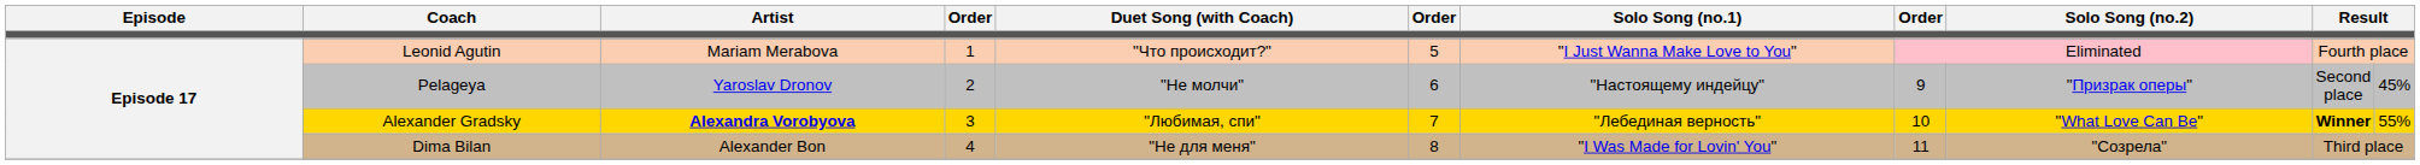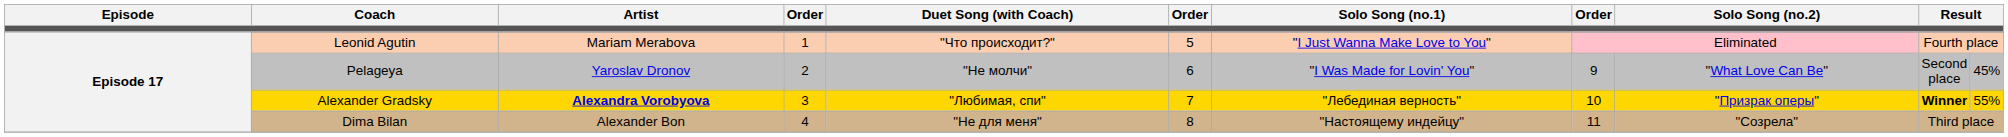Pelageya | Solo Song (no.1): "Настоящему индейцу" -> "I Was Made for Lovin' You"
Pelageya | Solo Song (no.2): "Призрак оперы" -> "What Love Can Be"
Alexander Gradsky | Solo Song (no.2): "What Love Can Be" -> "Призрак оперы"
Dima Bilan | Solo Song (no.1): "I Was Made for Lovin' You" -> "Настоящему индейцу"
